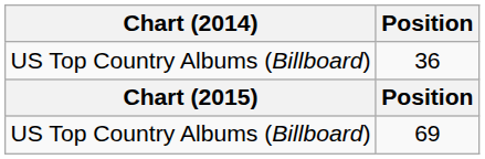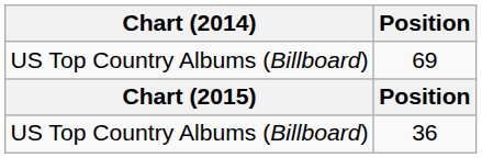rows swapped: 69 <-> 36
